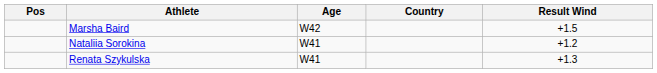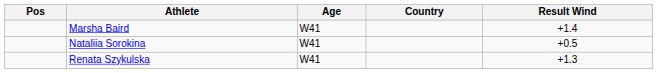Marsha Baird | Age: W42 -> W41
Marsha Baird | Result Wind: +1.5 -> +1.4
Nataliia Sorokina | Result Wind: +1.2 -> +0.5
